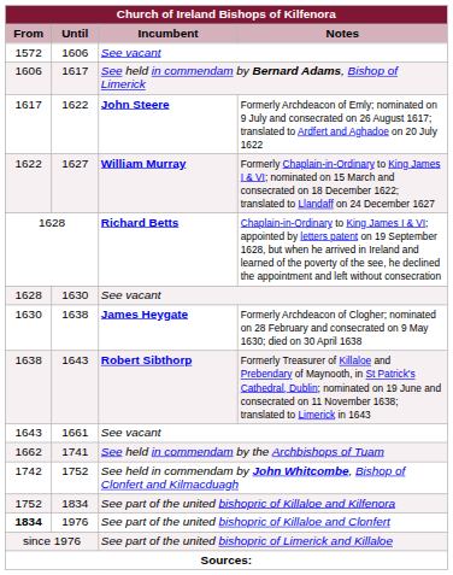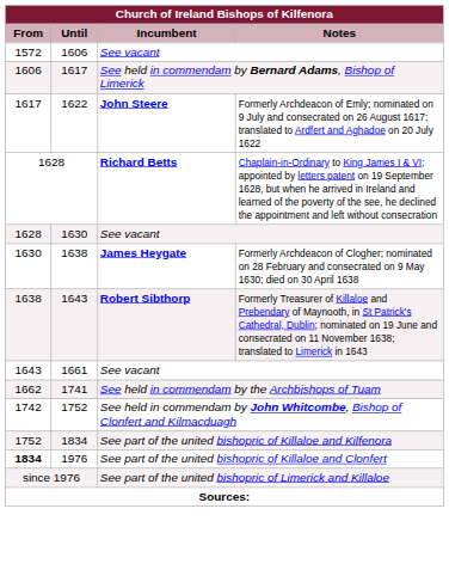- row: 1622 | 1627 | William Murray | Formerly Chaplain-in-Ordinary to King James I & VI; nominated on 15 March and consecrated on 18 December 1622; translated to Llandaff on 24 December 1627
